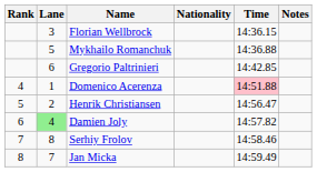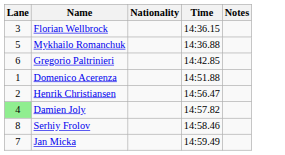- column: Rank | 4 | 5 | 6 | 7 | 8
Domenico Acerenza | Time: pink background -> no background
